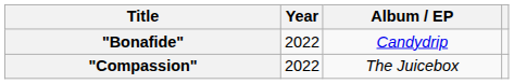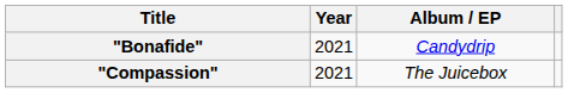"Bonafide" | Year: 2022 -> 2021
"Compassion" | Year: 2022 -> 2021
